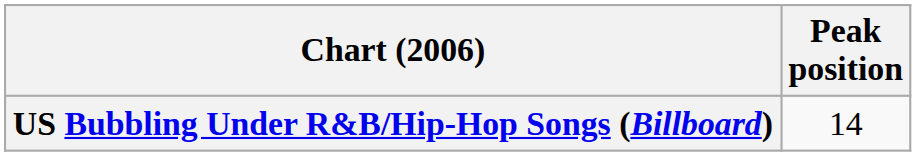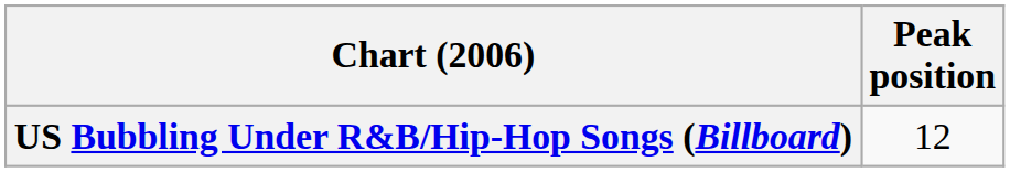US Bubbling Under R&B/Hip-Hop Songs (Billboard) | Peak position: 14 -> 12
